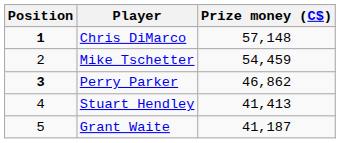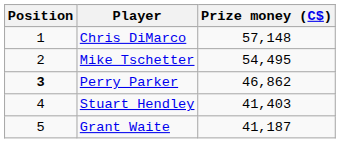Chris DiMarco | Position: bold -> normal
Mike Tschetter | Prize money (C$): 54,459 -> 54,495
Stuart Hendley | Prize money (C$): 41,413 -> 41,403
